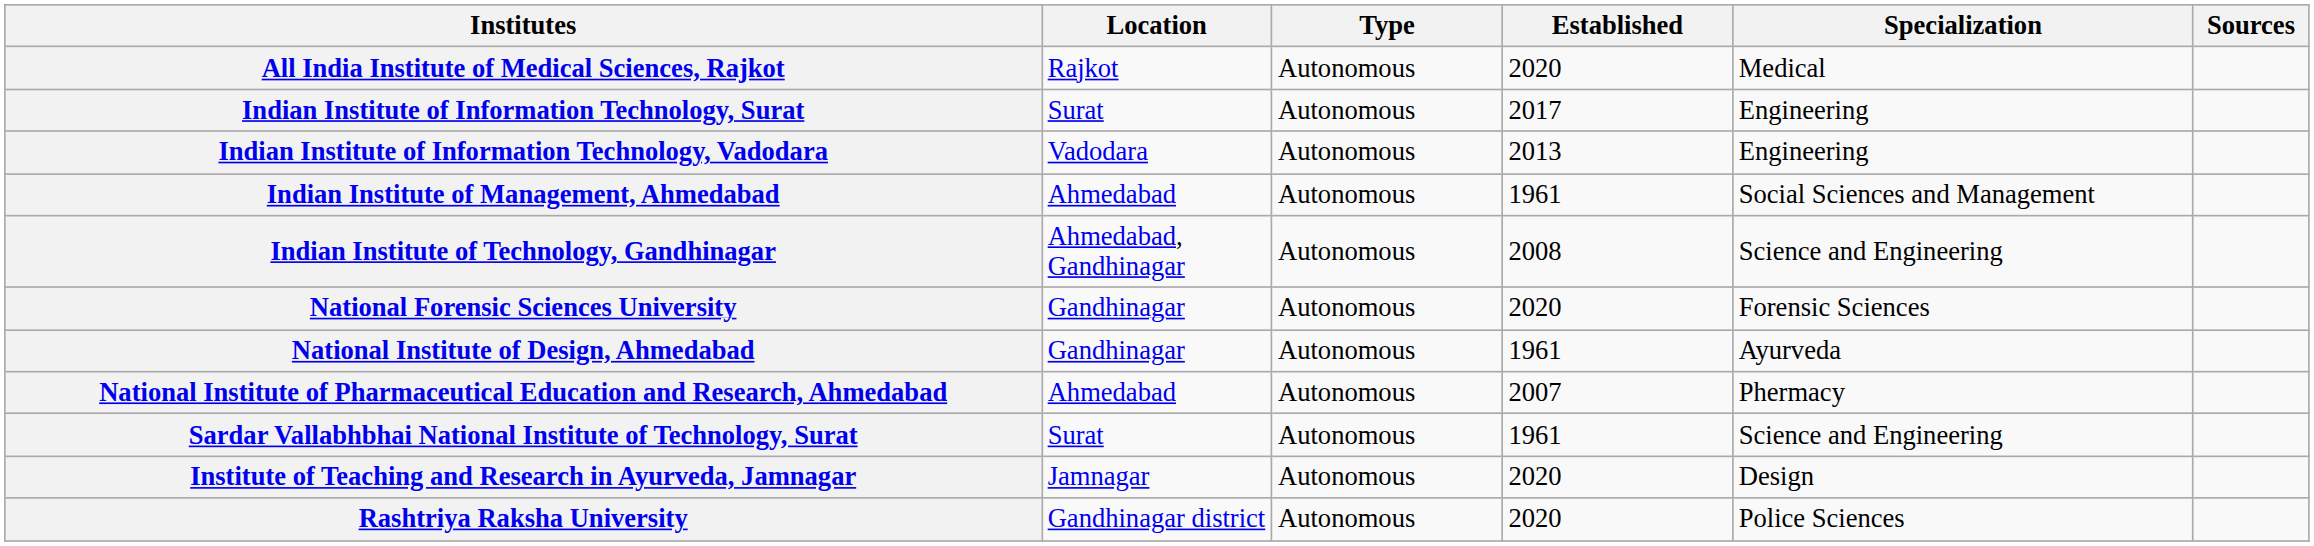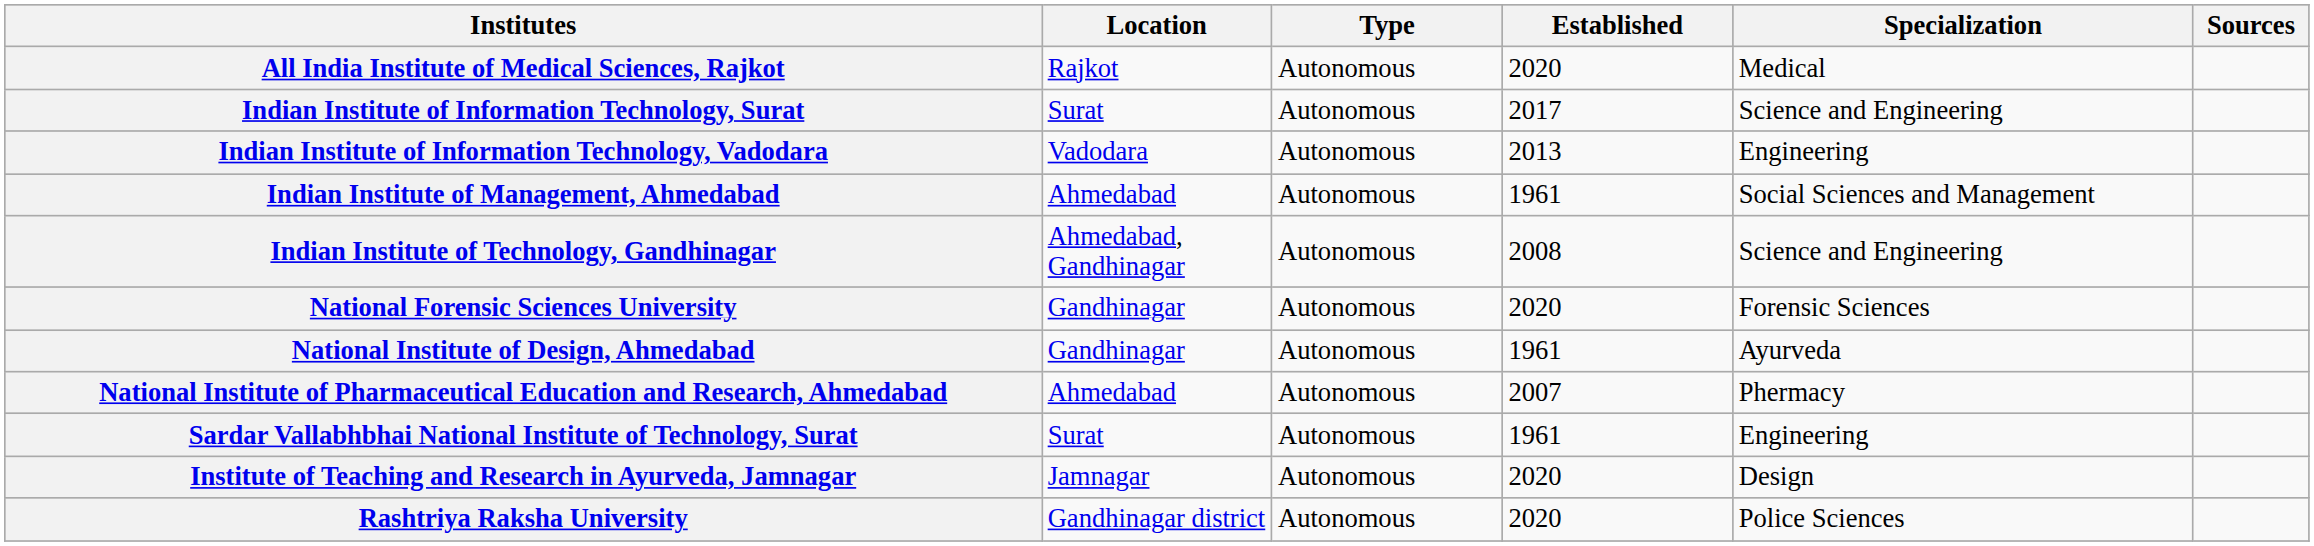Indian Institute of Information Technology, Surat | Specialization: Engineering -> Science and Engineering
Sardar Vallabhbhai National Institute of Technology, Surat | Specialization: Science and Engineering -> Engineering
